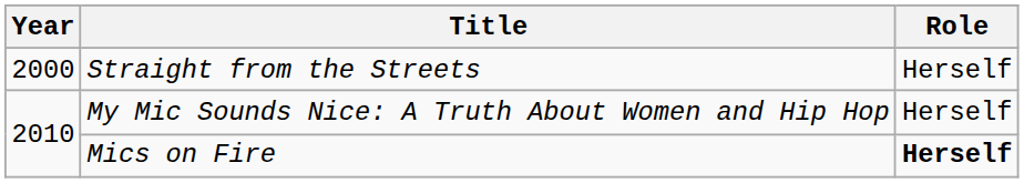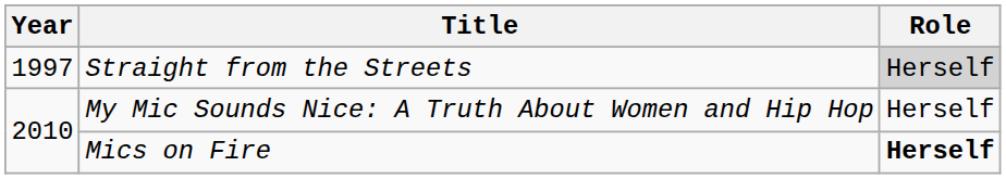Straight from the Streets | Year: 2000 -> 1997
Straight from the Streets | Role: no background -> lightgrey background
